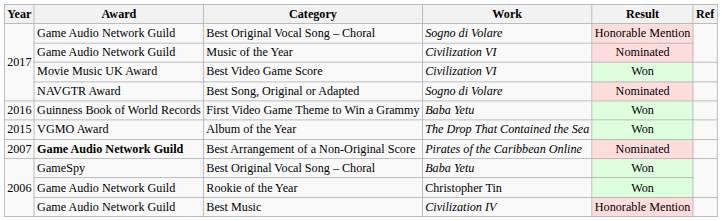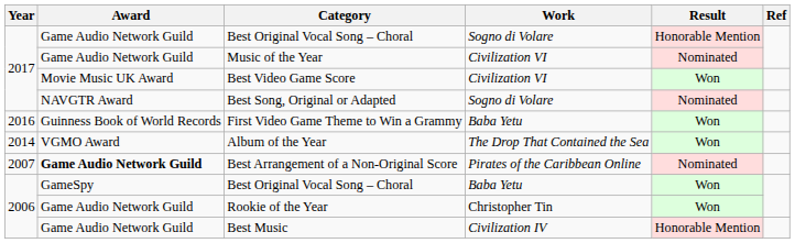Album of the Year | Year: 2015 -> 2014
